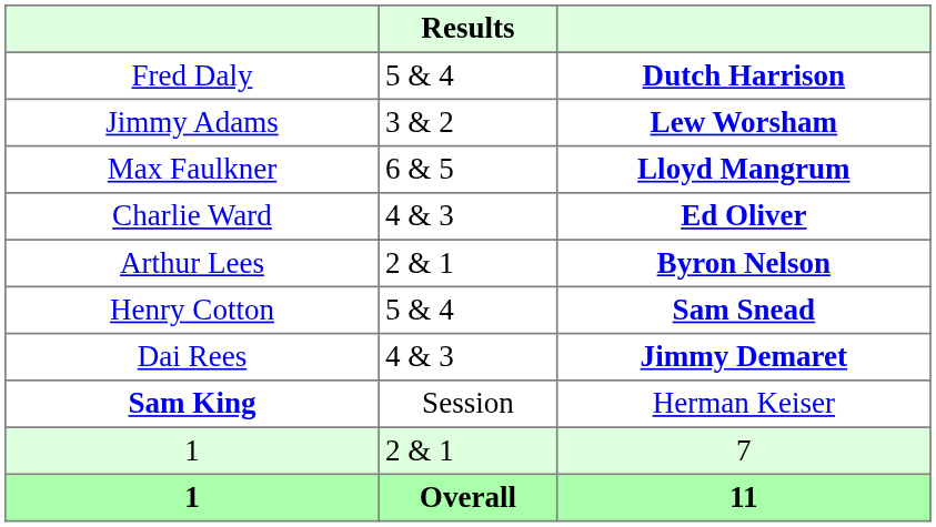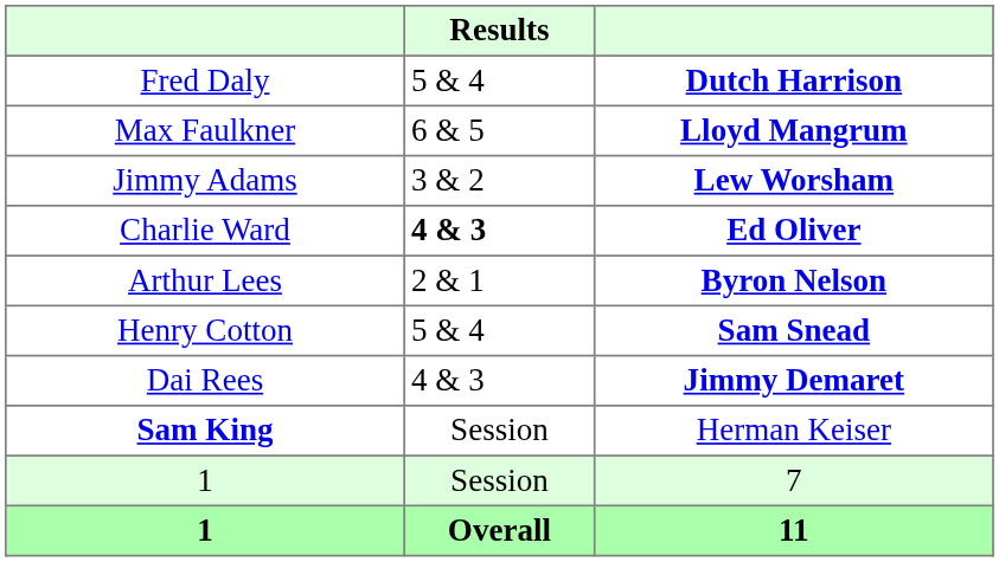rows swapped: Jimmy Adams <-> Max Faulkner
Charlie Ward | Results: normal -> bold
1 / 7 | Results: 2 & 1 -> Session
